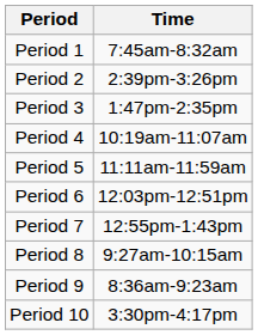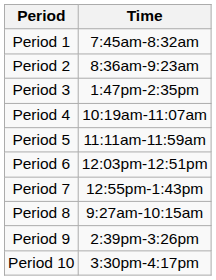Period 2 | Time: 2:39pm-3:26pm -> 8:36am-9:23am
Period 9 | Time: 8:36am-9:23am -> 2:39pm-3:26pm
